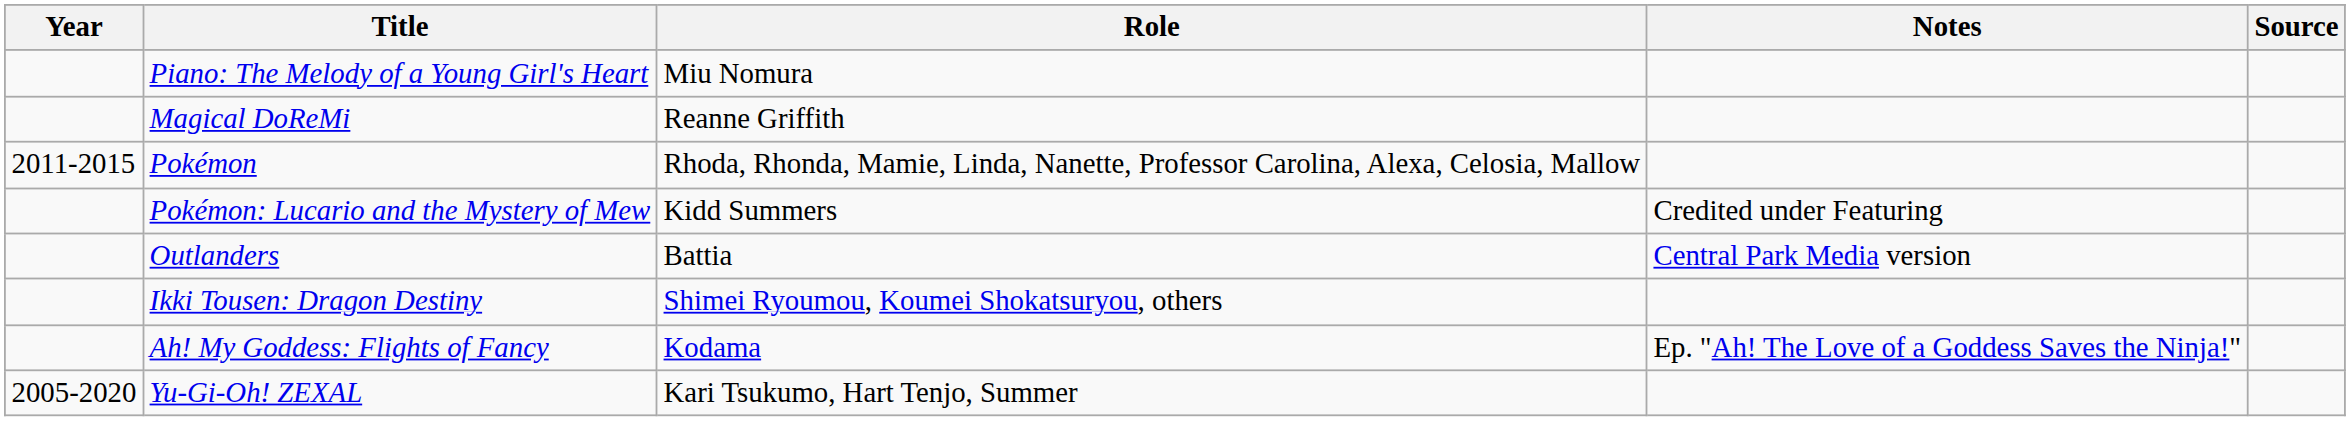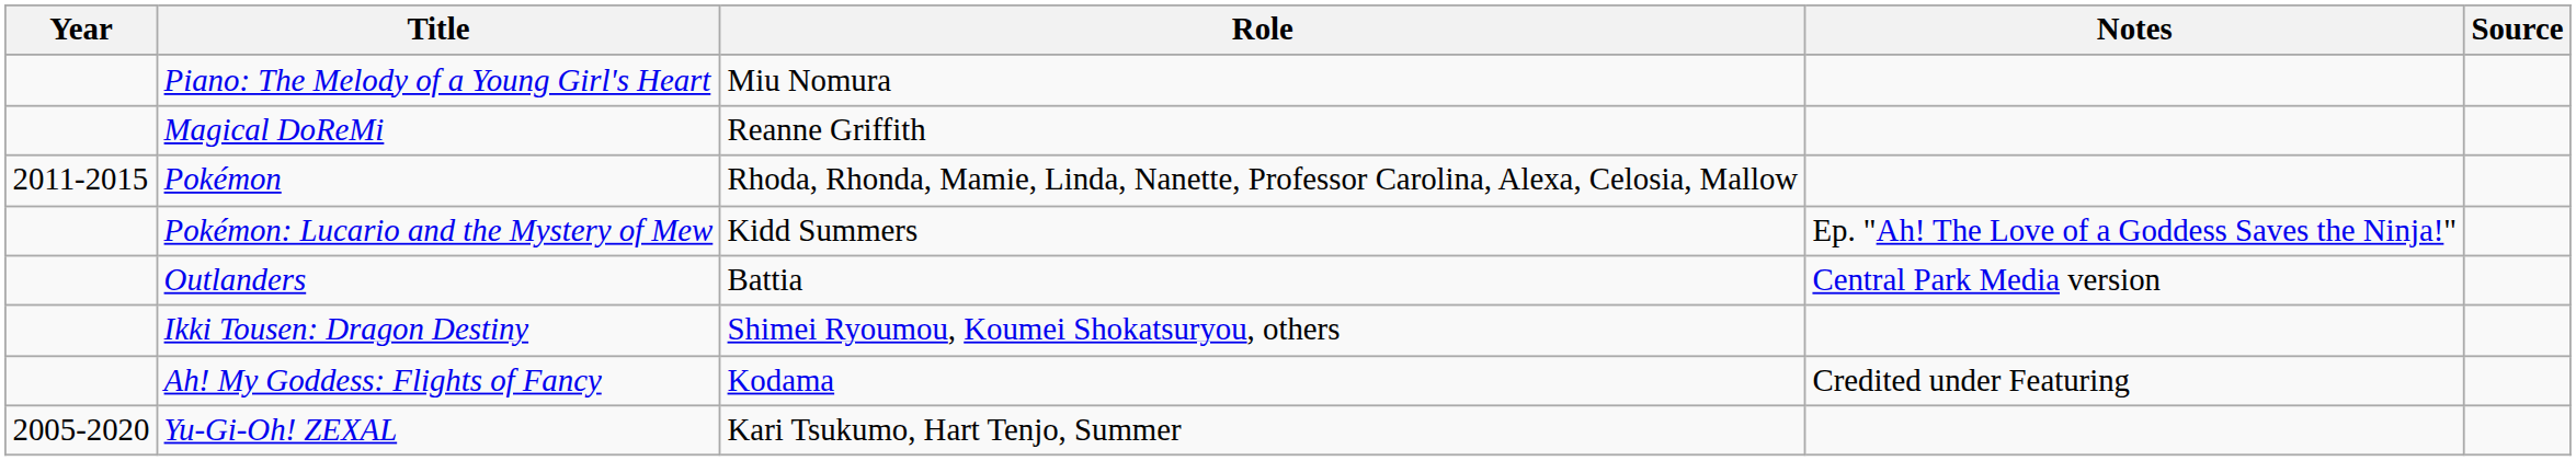Pokémon: Lucario and the Mystery of Mew | Notes: Credited under Featuring -> Ep. "Ah! The Love of a Goddess Saves the Ninja!"
Ah! My Goddess: Flights of Fancy | Notes: Ep. "Ah! The Love of a Goddess Saves the Ninja!" -> Credited under Featuring
